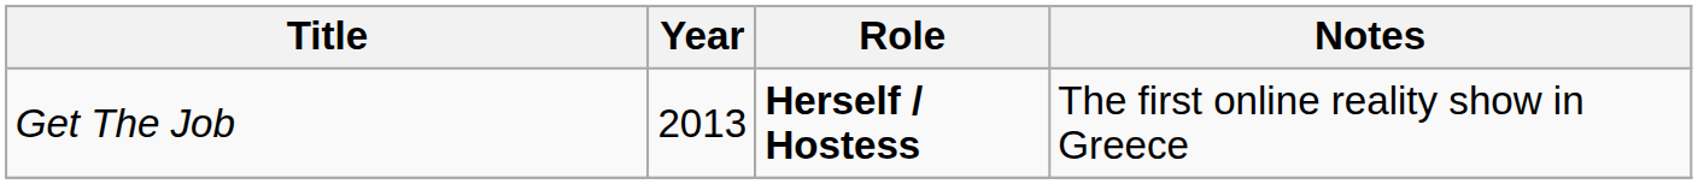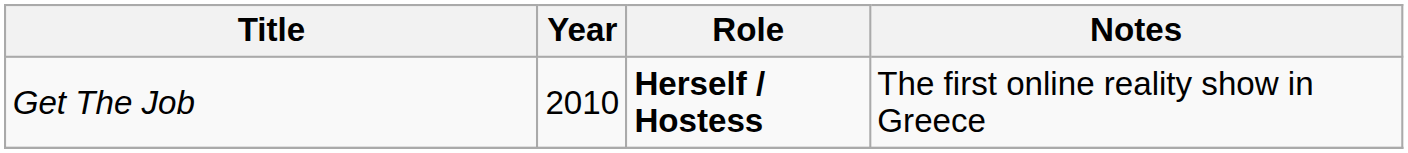Get The Job | Year: 2013 -> 2010
